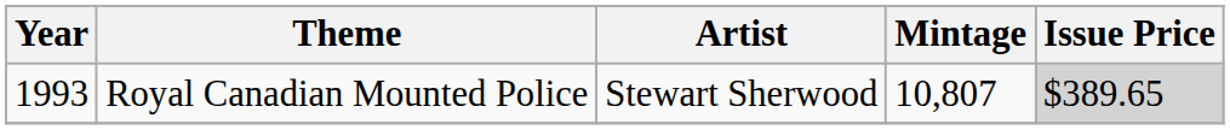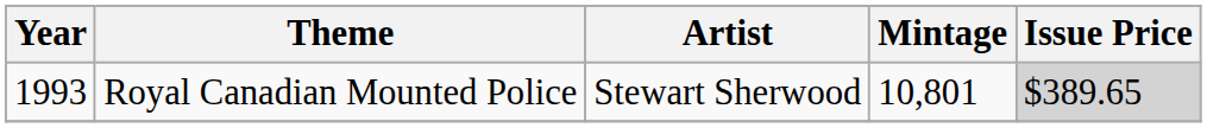Royal Canadian Mounted Police | Mintage: 10,807 -> 10,801
